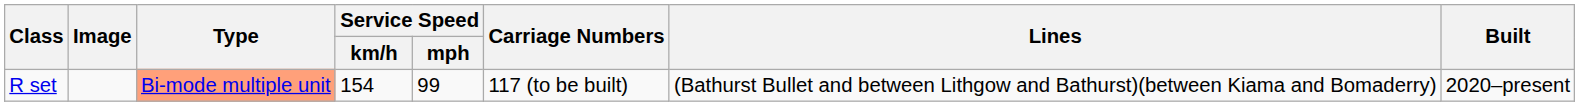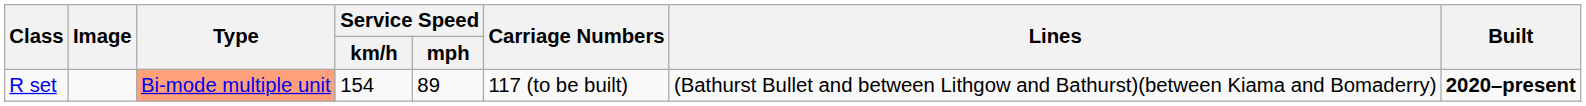R set | Service Speed / mph: 99 -> 89
R set | Built: normal -> bold
